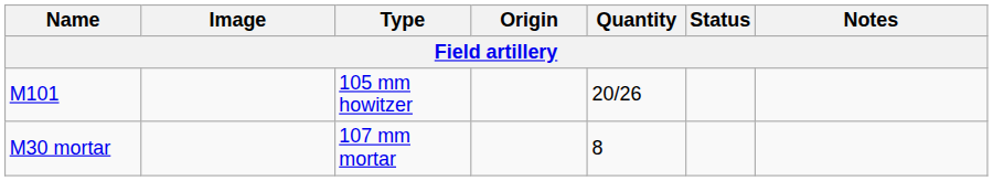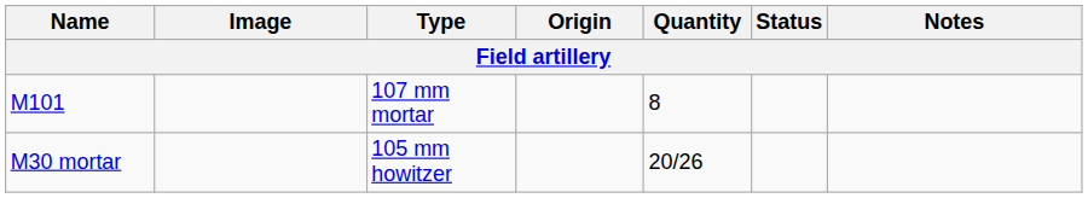M101 | Type: 105 mm howitzer -> 107 mm mortar
M101 | Quantity: 20/26 -> 8
M30 mortar | Type: 107 mm mortar -> 105 mm howitzer
M30 mortar | Quantity: 8 -> 20/26
